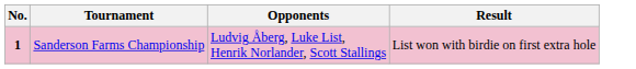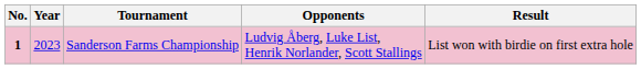+ column: Year | 2023
